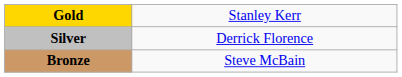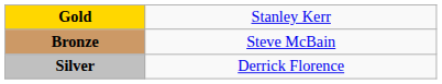rows swapped: Silver <-> Bronze
